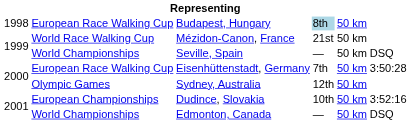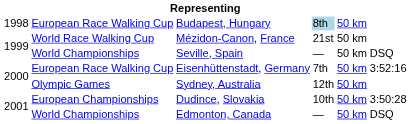Eisenhüttenstadt, Germany | column 6: 3:50:28 -> 3:52:16
Dudince, Slovakia | column 6: 3:52:16 -> 3:50:28
